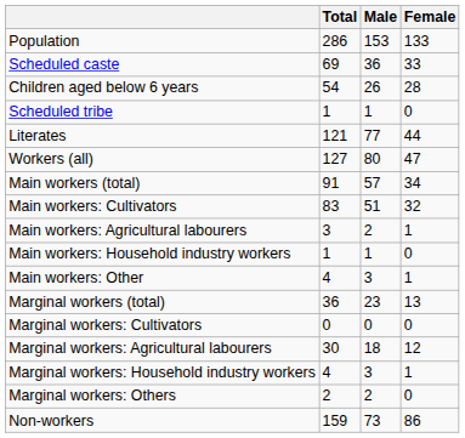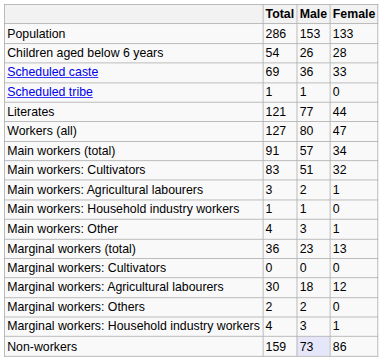rows swapped: Children aged below 6 years <-> Scheduled caste
rows swapped: Marginal workers: Household industry workers <-> Marginal workers: Others
Non-workers | Male: no background -> lavender background
